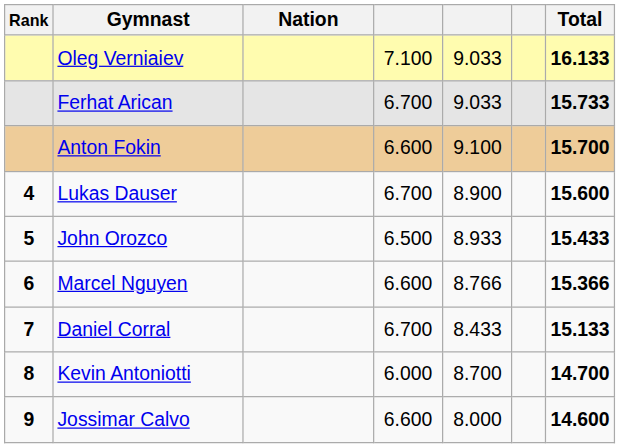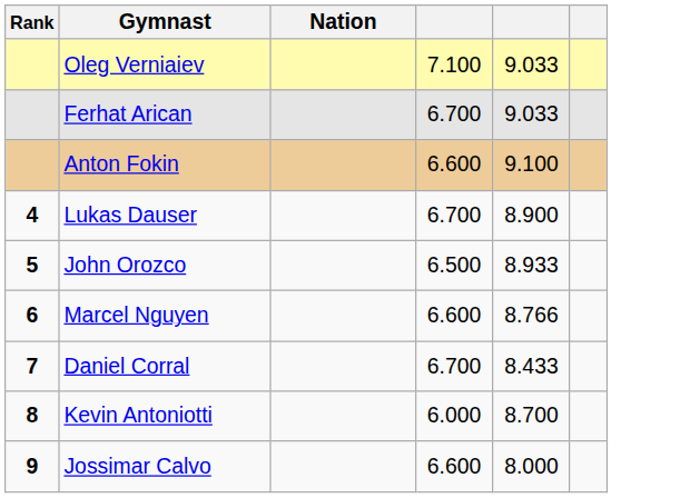- column: Total | 16.133 | 15.733 | 15.700 | 15.600 | 15.433 | 15.366 | 15.133 | 14.700 | 14.600
